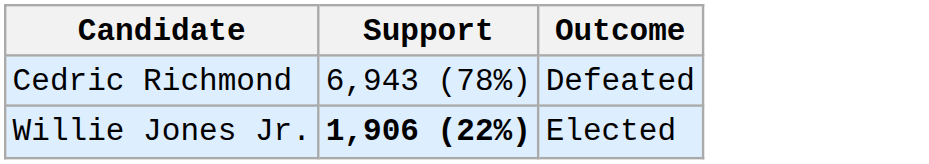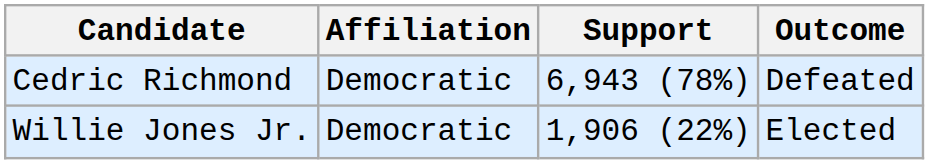+ column: Affiliation | Democratic | Democratic
Willie Jones Jr. | Support: bold -> normal
